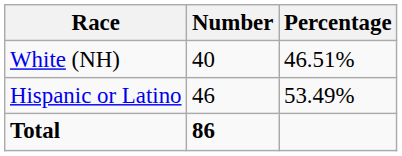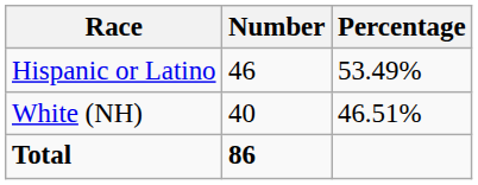rows swapped: White (NH) <-> Hispanic or Latino
